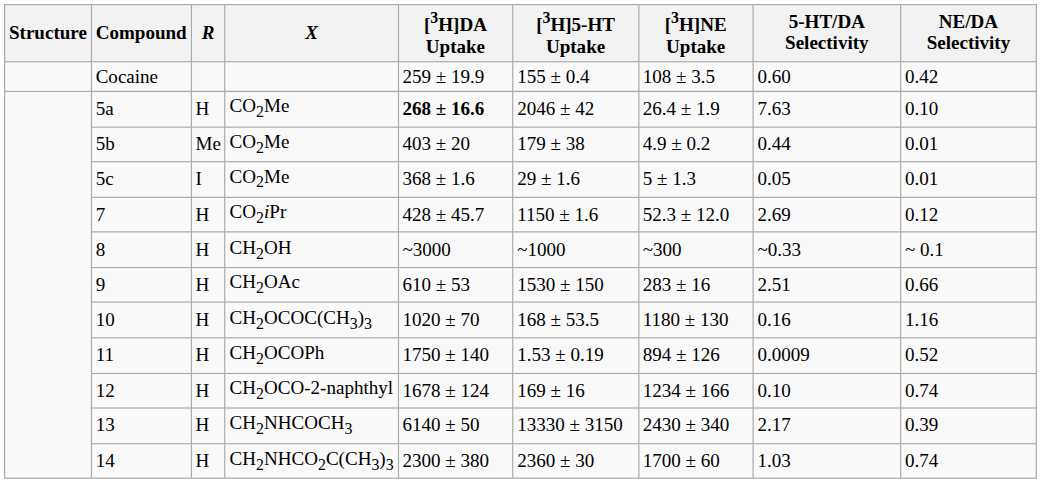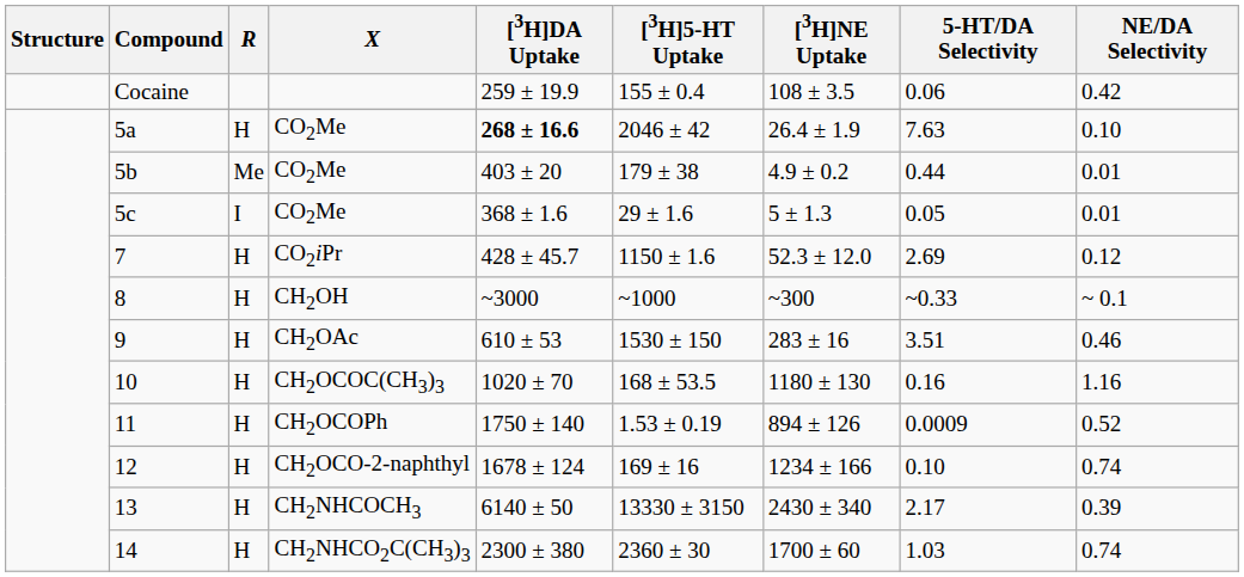Cocaine | 5-HT/DA Selectivity: 0.60 -> 0.06
9 | 5-HT/DA Selectivity: 2.51 -> 3.51
9 | NE/DA Selectivity: 0.66 -> 0.46
